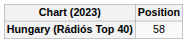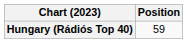Hungary (Rádiós Top 40) | Position: 58 -> 59
